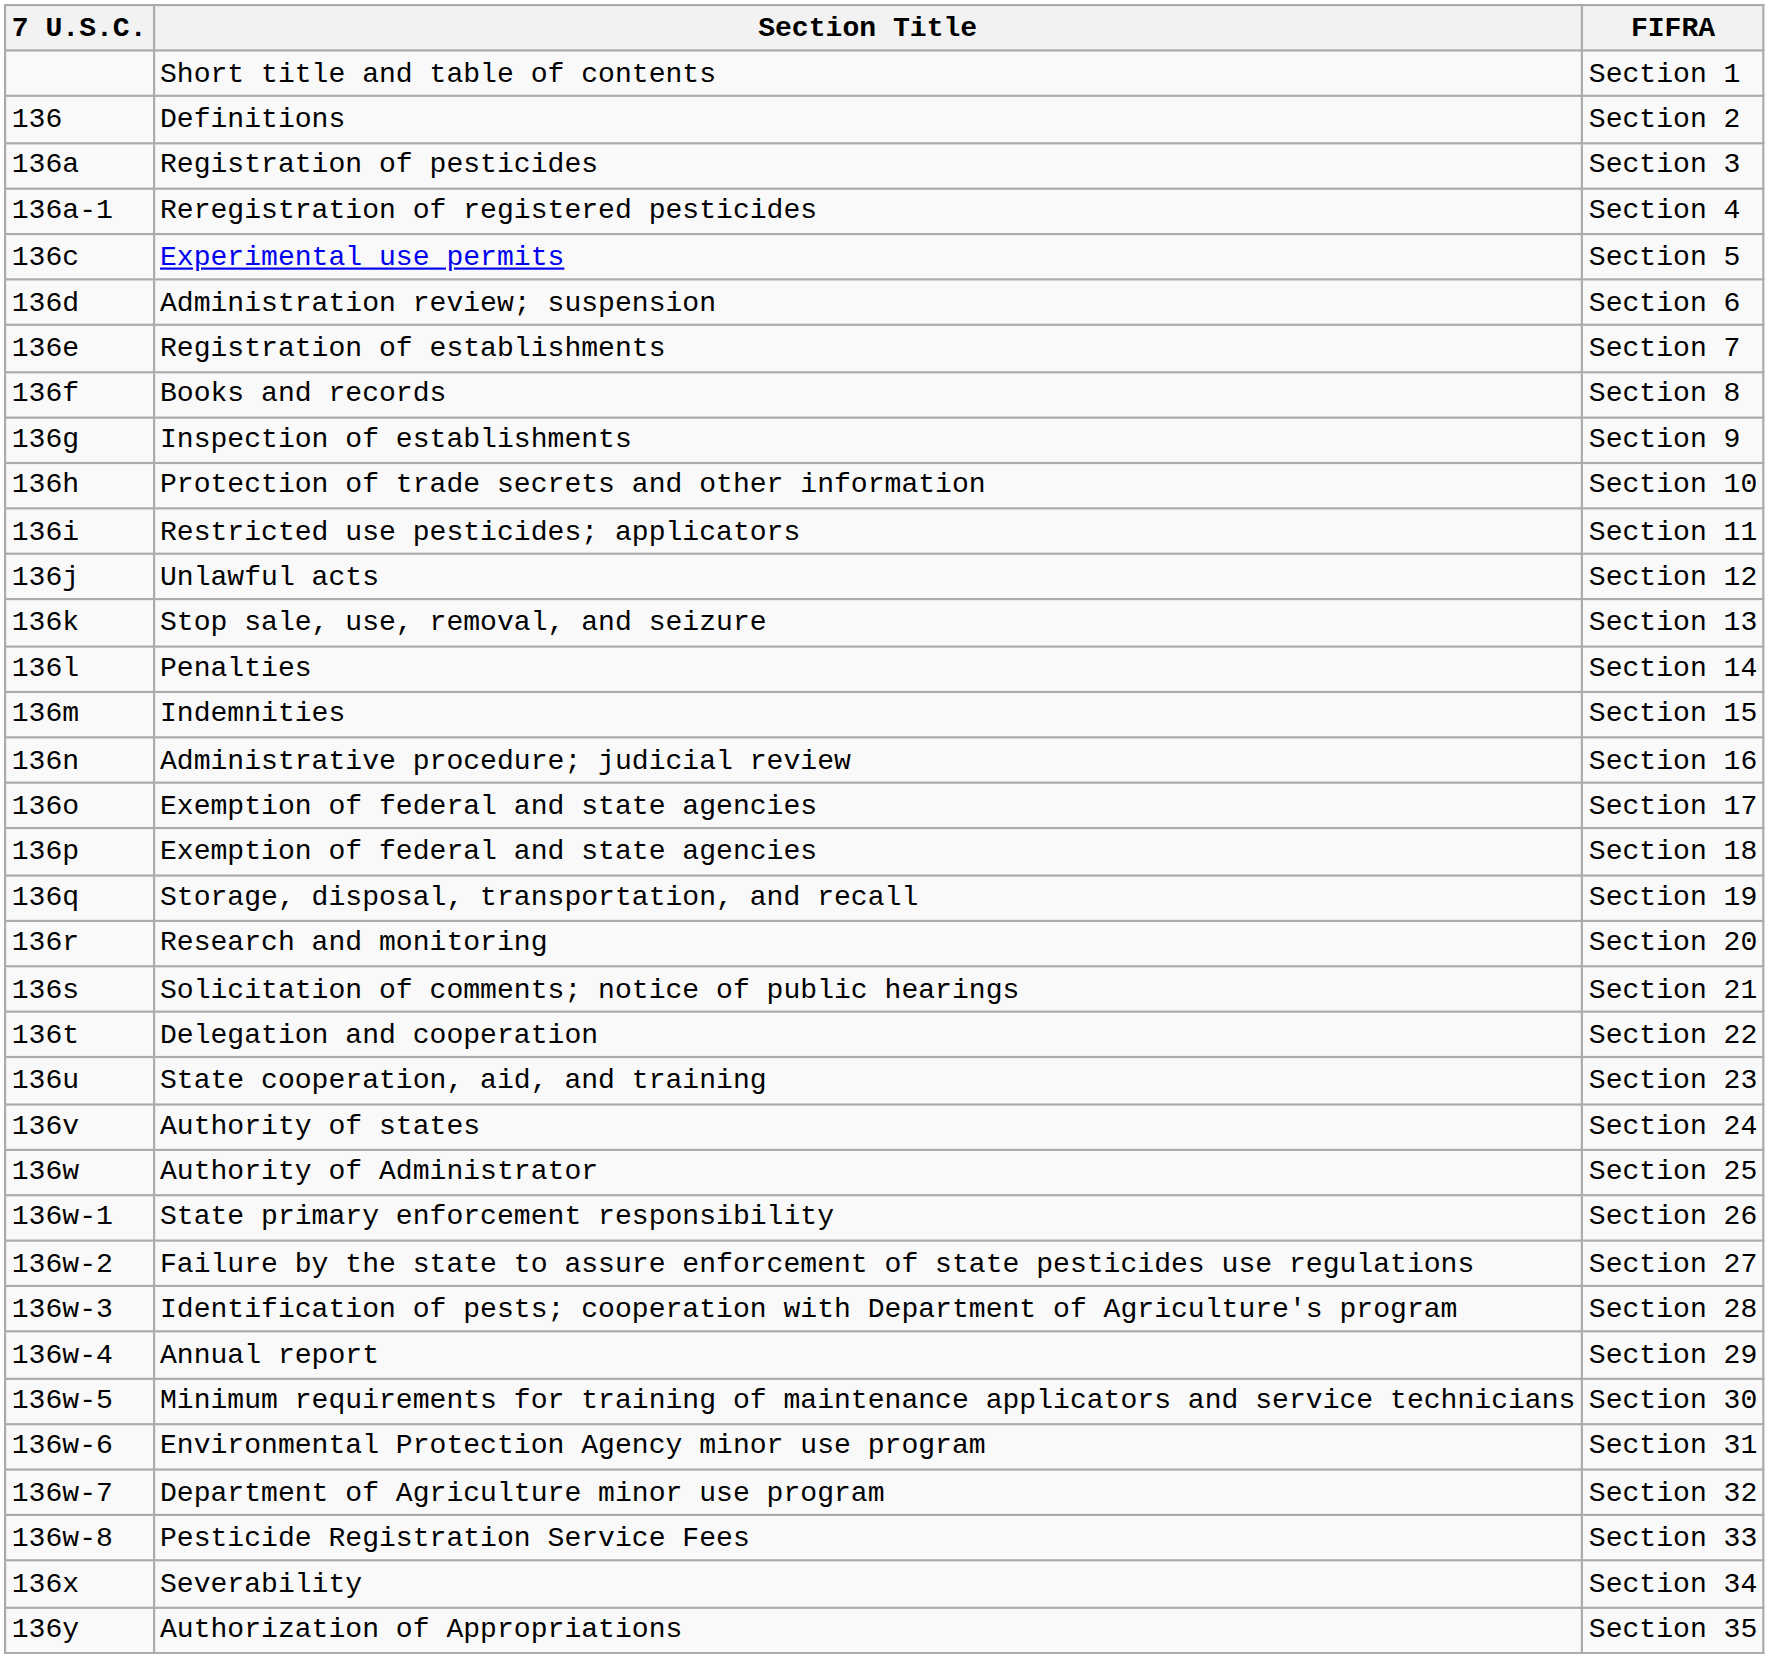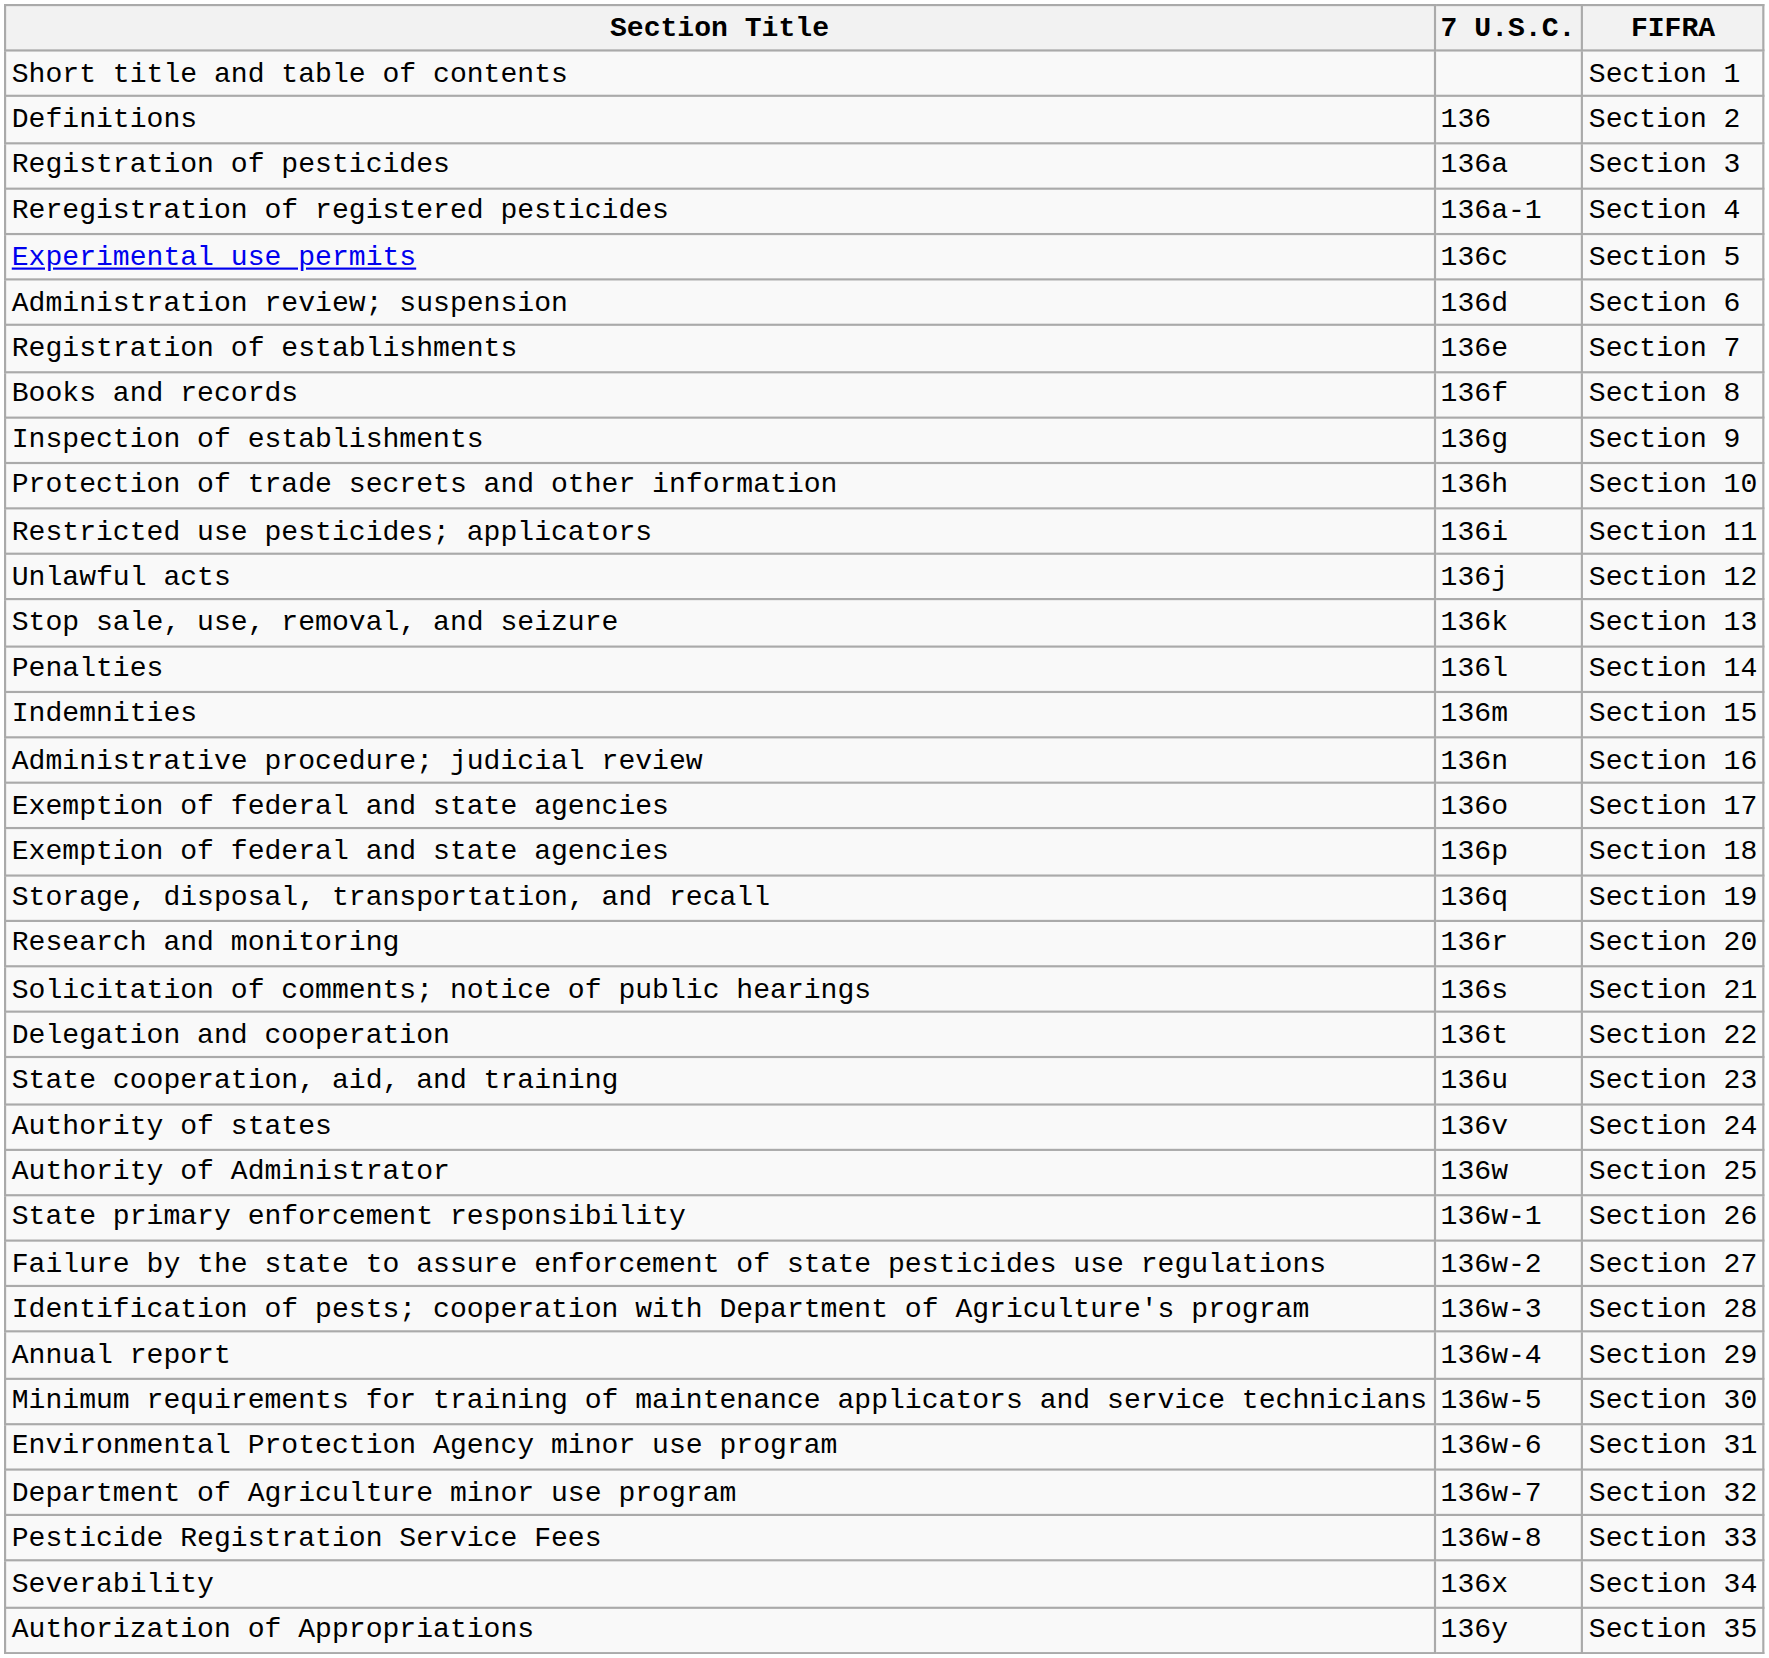columns swapped: 7 U.S.C. <-> Section Title
